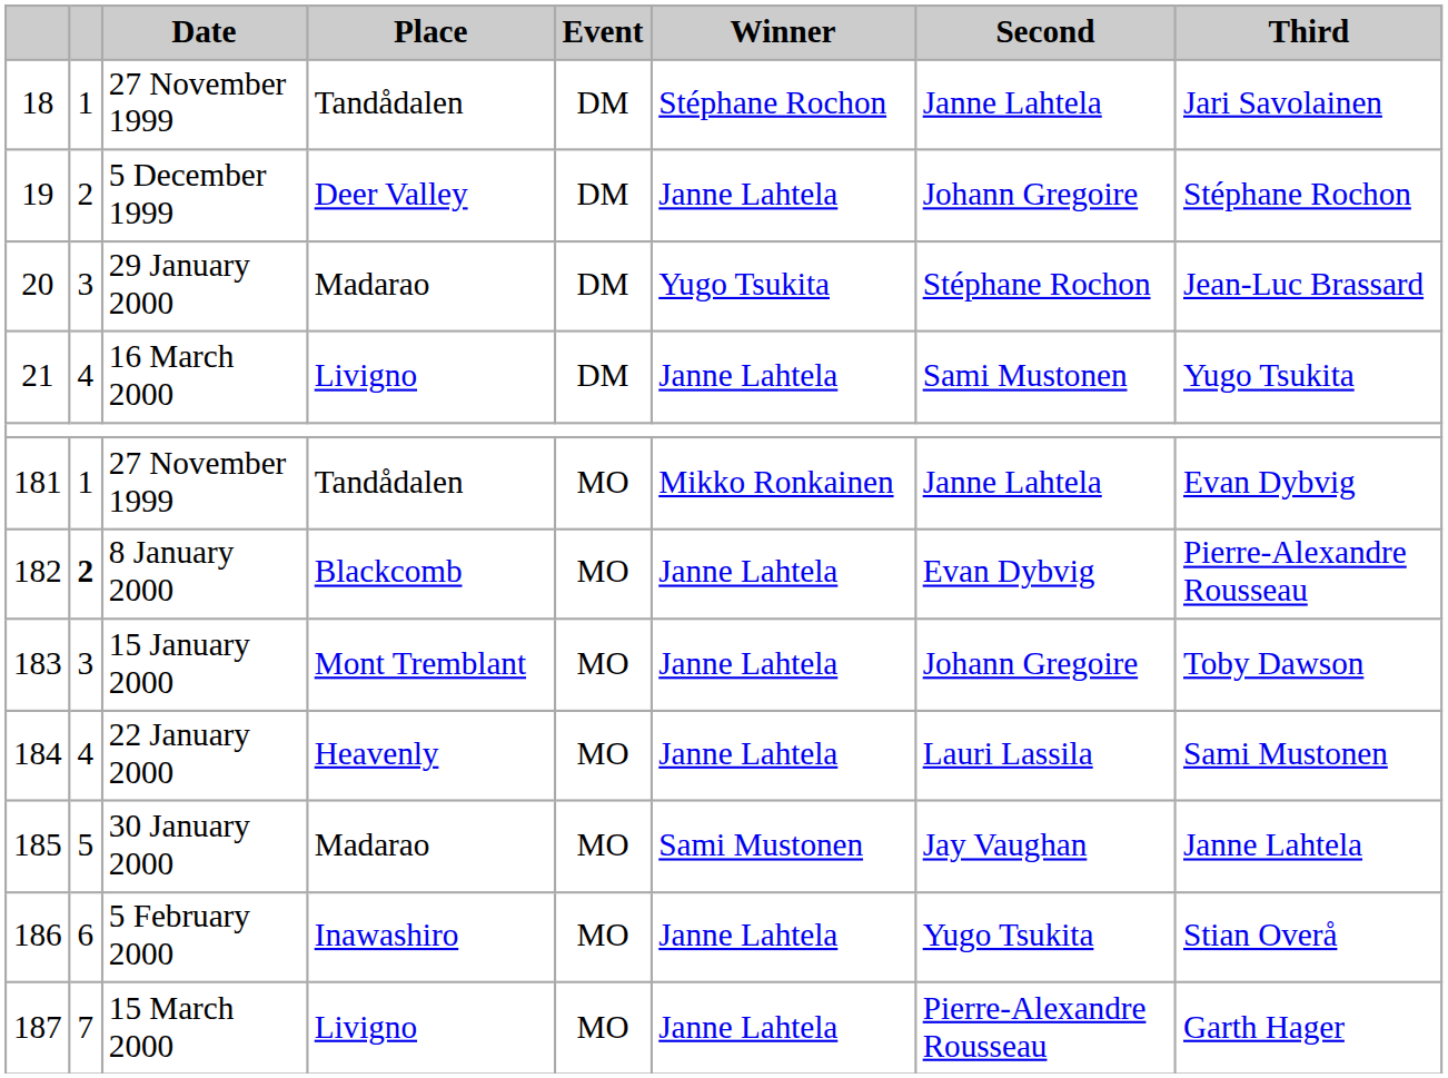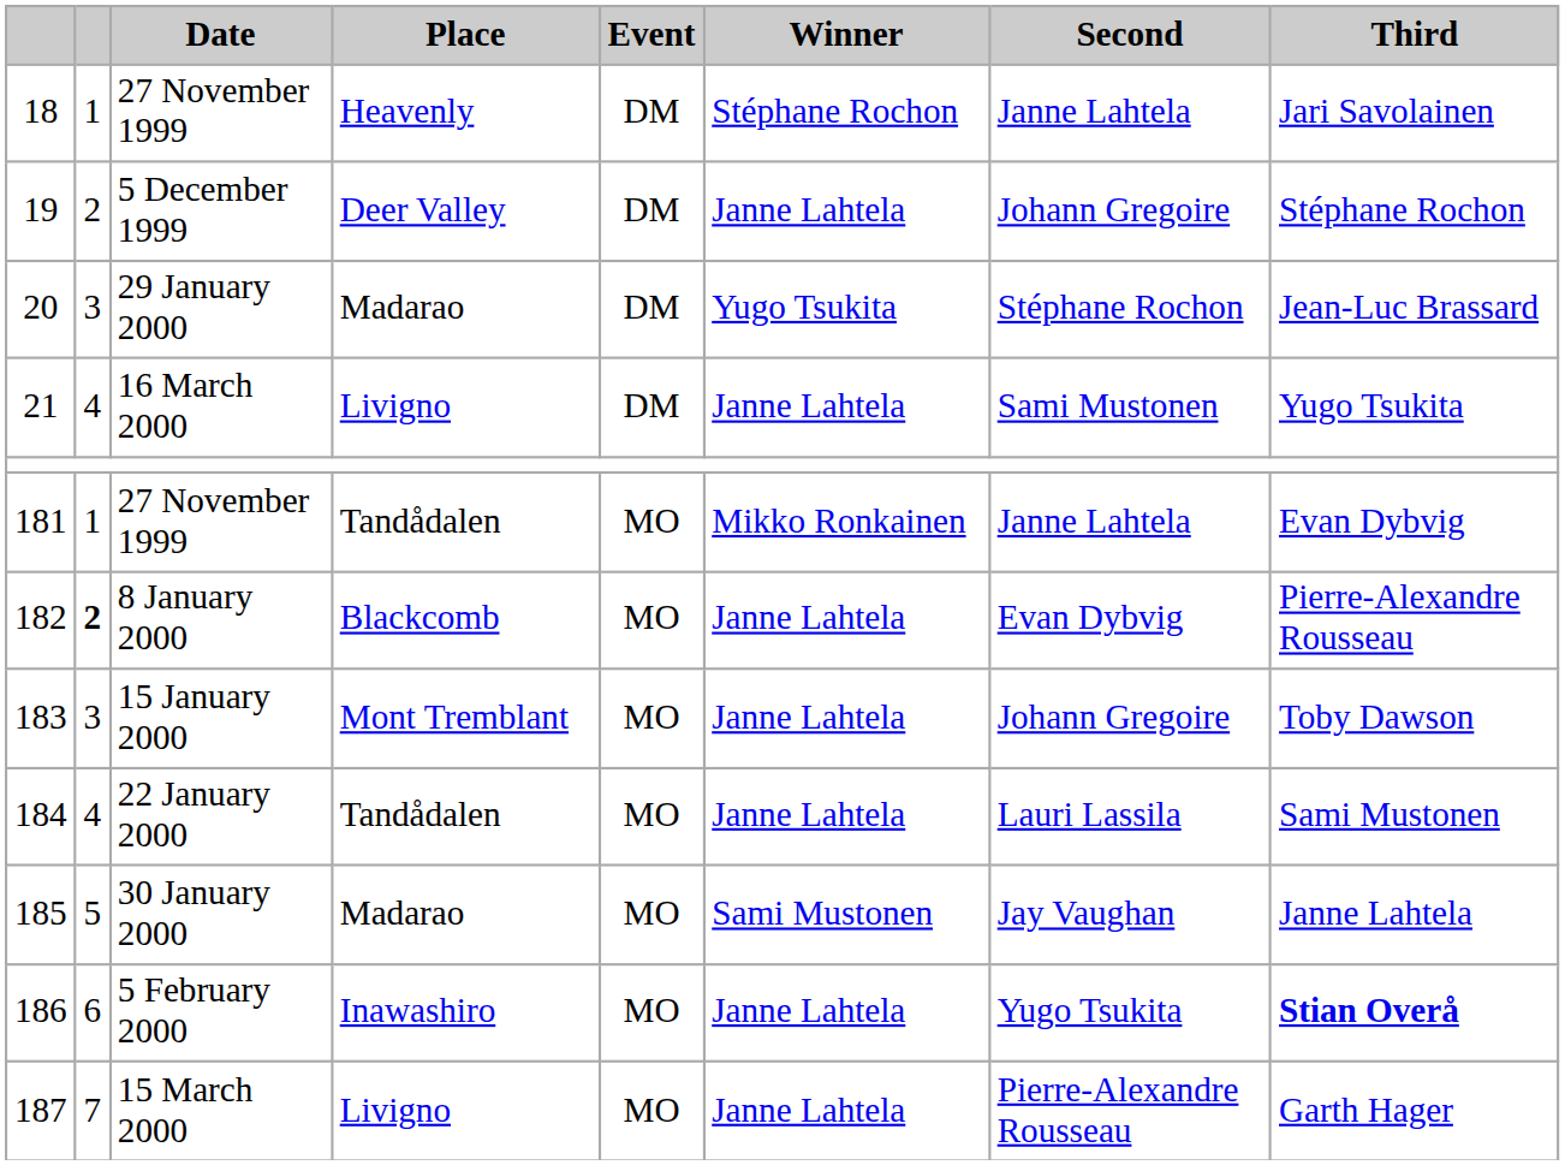18 / 27 November 1999 | Place: Tandådalen -> Heavenly
22 January 2000 | Place: Heavenly -> Tandådalen
5 February 2000 | Third: normal -> bold
